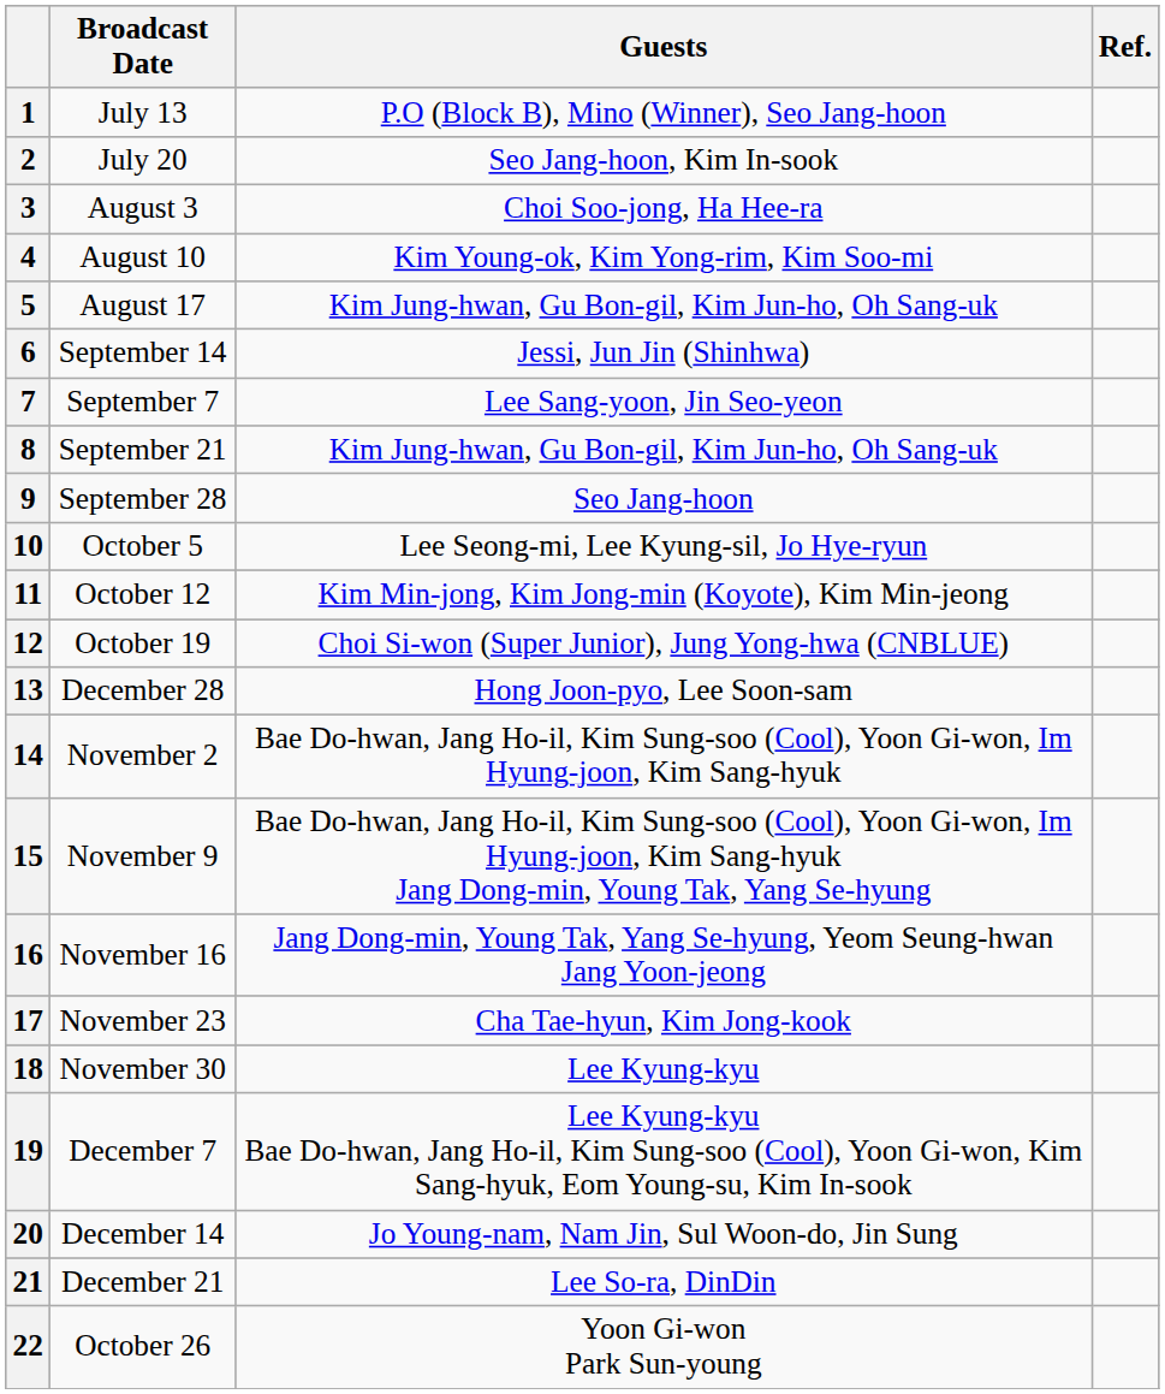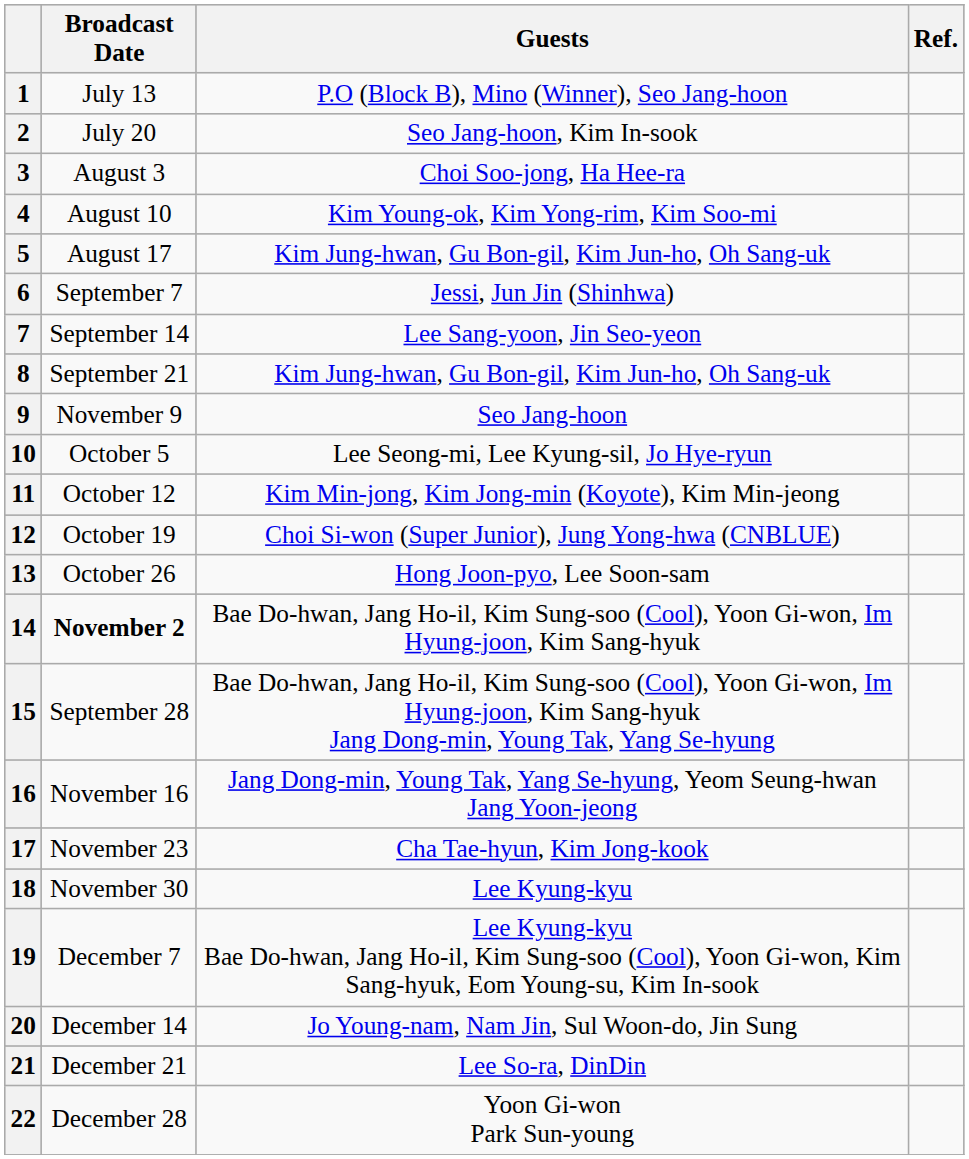6 | Broadcast Date: September 14 -> September 7
7 | Broadcast Date: September 7 -> September 14
9 | Broadcast Date: September 28 -> November 9
13 | Broadcast Date: December 28 -> October 26
14 | Broadcast Date: normal -> bold
15 | Broadcast Date: November 9 -> September 28
22 | Broadcast Date: October 26 -> December 28
